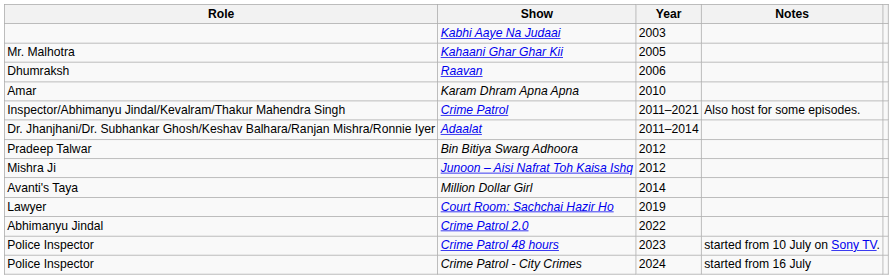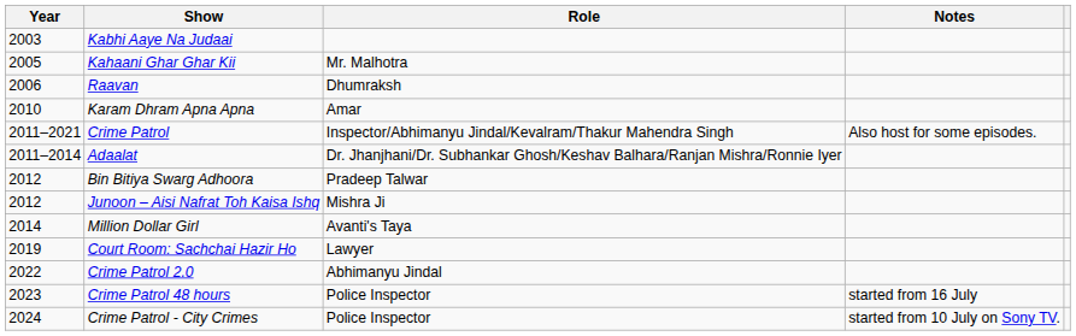columns swapped: Year <-> Role
Crime Patrol 48 hours | Notes: started from 10 July on Sony TV. -> started from 16 July
Crime Patrol - City Crimes | Notes: started from 16 July -> started from 10 July on Sony TV.
